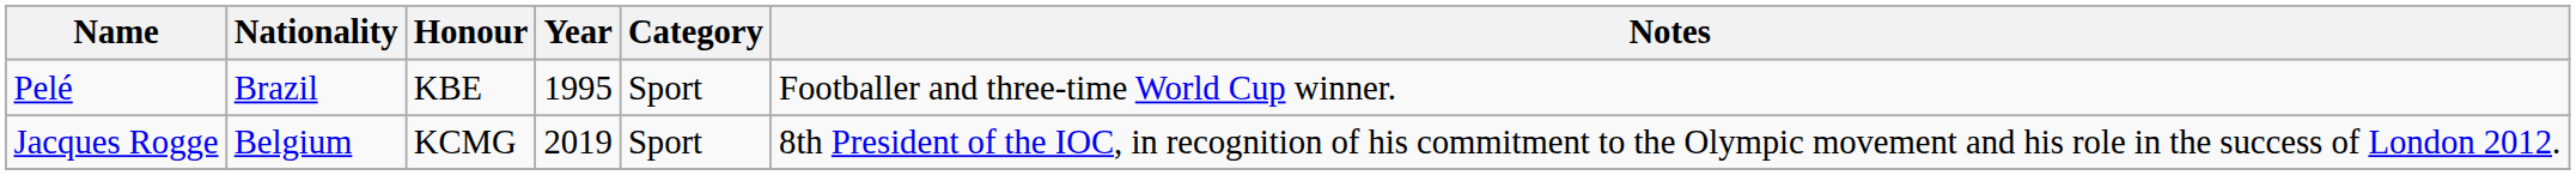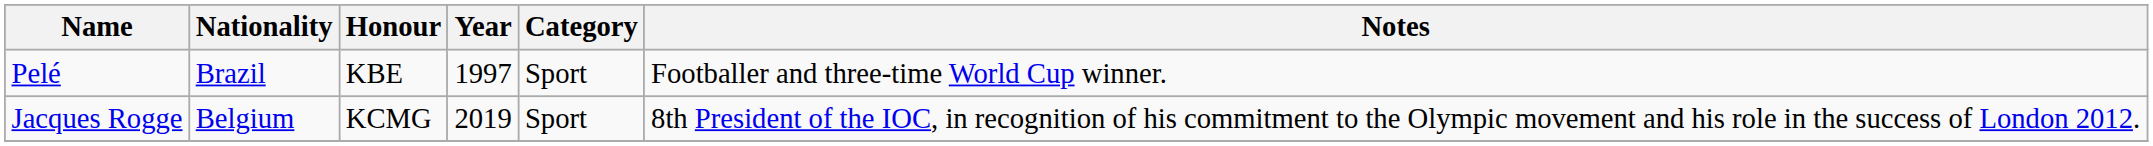Pelé | Year: 1995 -> 1997
